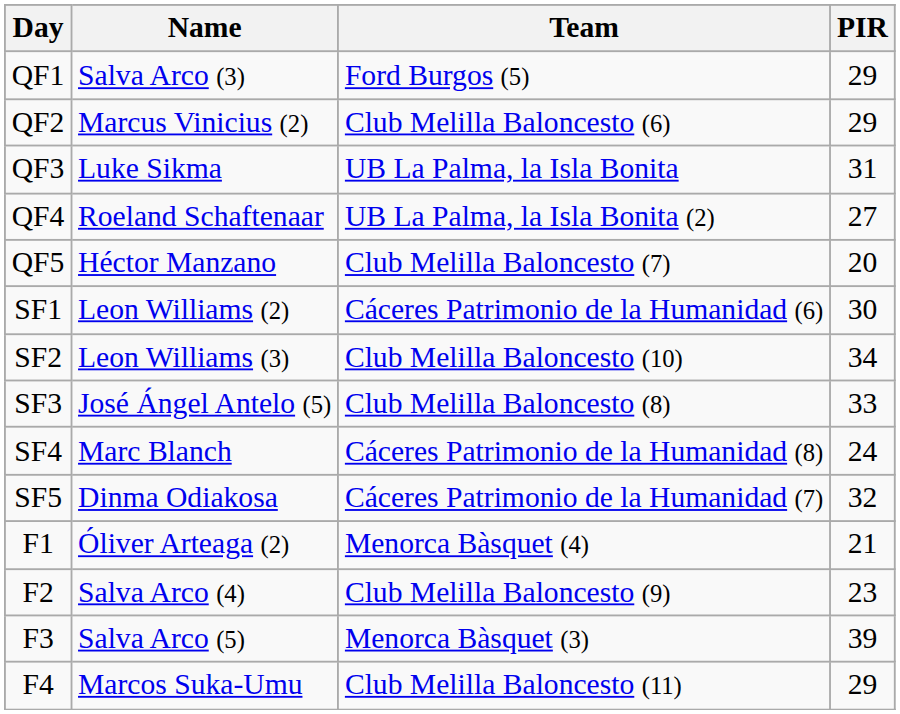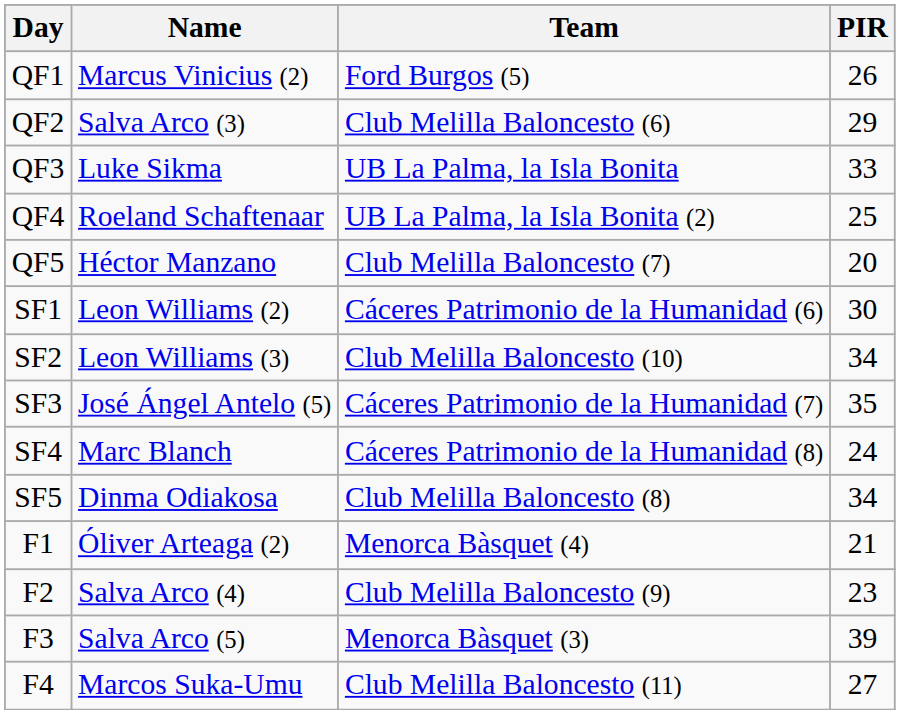QF1 | Name: Salva Arco (3) -> Marcus Vinicius (2)
QF1 | PIR: 29 -> 26
QF2 | Name: Marcus Vinicius (2) -> Salva Arco (3)
QF3 | PIR: 31 -> 33
QF4 | PIR: 27 -> 25
SF3 | Team: Club Melilla Baloncesto (8) -> Cáceres Patrimonio de la Humanidad (7)
SF3 | PIR: 33 -> 35
SF5 | Team: Cáceres Patrimonio de la Humanidad (7) -> Club Melilla Baloncesto (8)
SF5 | PIR: 32 -> 34
F4 | PIR: 29 -> 27
